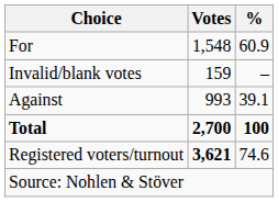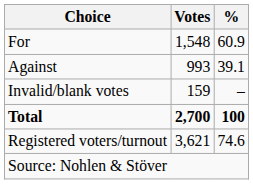rows swapped: Against <-> Invalid/blank votes
Registered voters/turnout | Votes: bold -> normal
